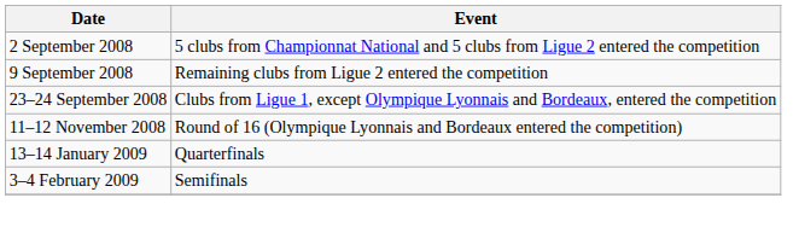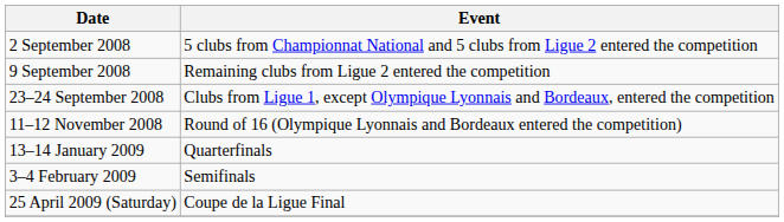+ row: 25 April 2009 (Saturday) | Coupe de la Ligue Final
